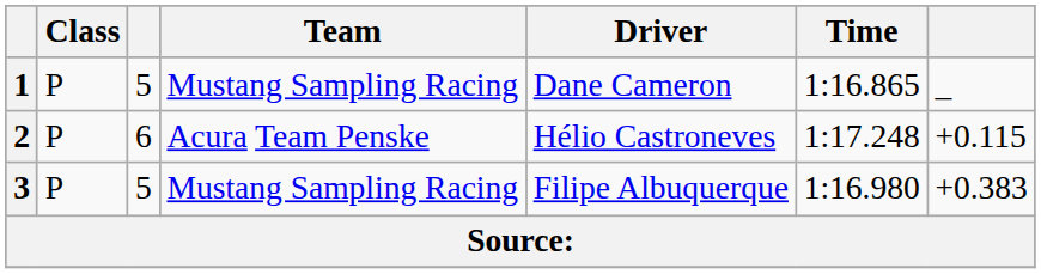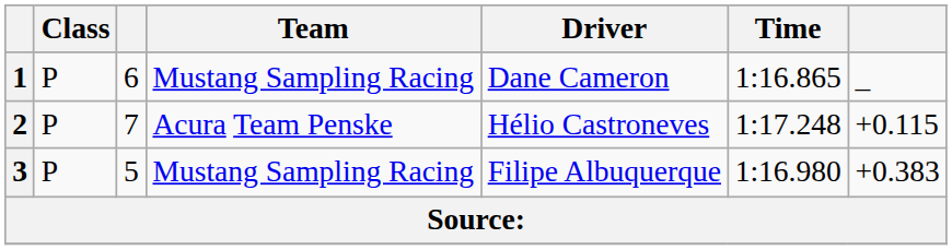1 | column 3: 5 -> 6
2 | column 3: 6 -> 7
